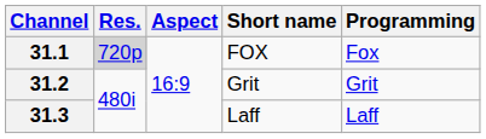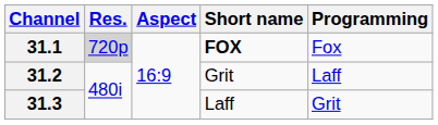31.1 | Short name: normal -> bold
31.2 | Programming: Grit -> Laff
31.3 | Programming: Laff -> Grit
